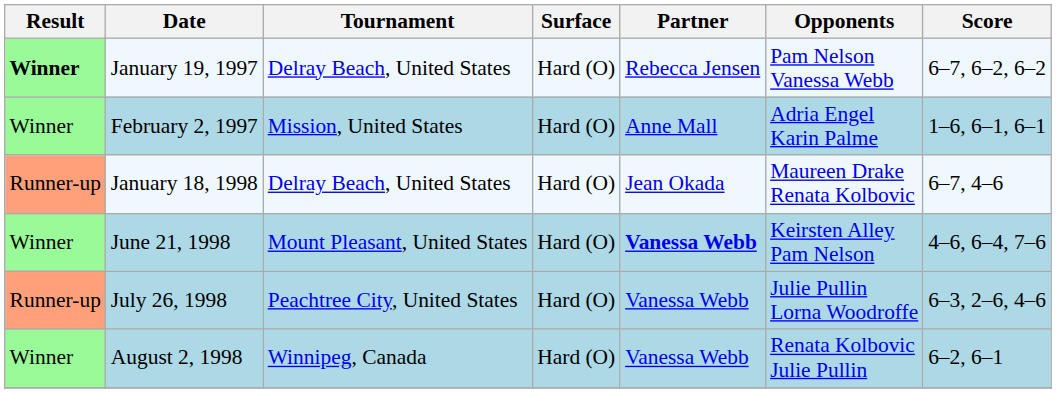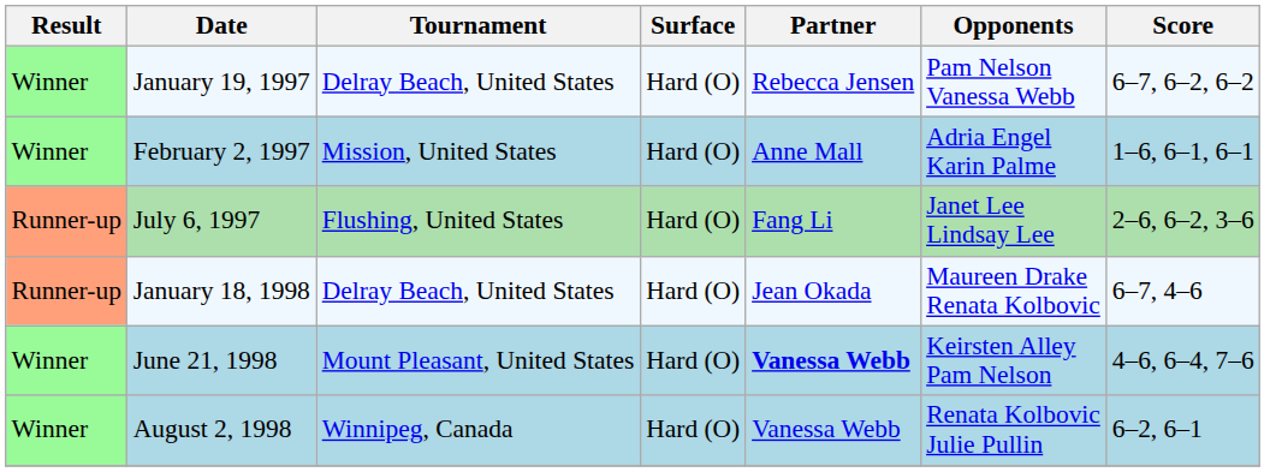January 19, 1997 | Result: bold -> normal
+ row: Runner-up | July 6, 1997 | Flushing, United States | Hard (O) | Fang Li | Janet Lee Lindsay Lee | 2–6, 6–2, 3–6
- row: Runner-up | July 26, 1998 | Peachtree City, United States | Hard (O) | Vanessa Webb | Julie Pullin Lorna Woodroffe | 6–3, 2–6, 4–6
